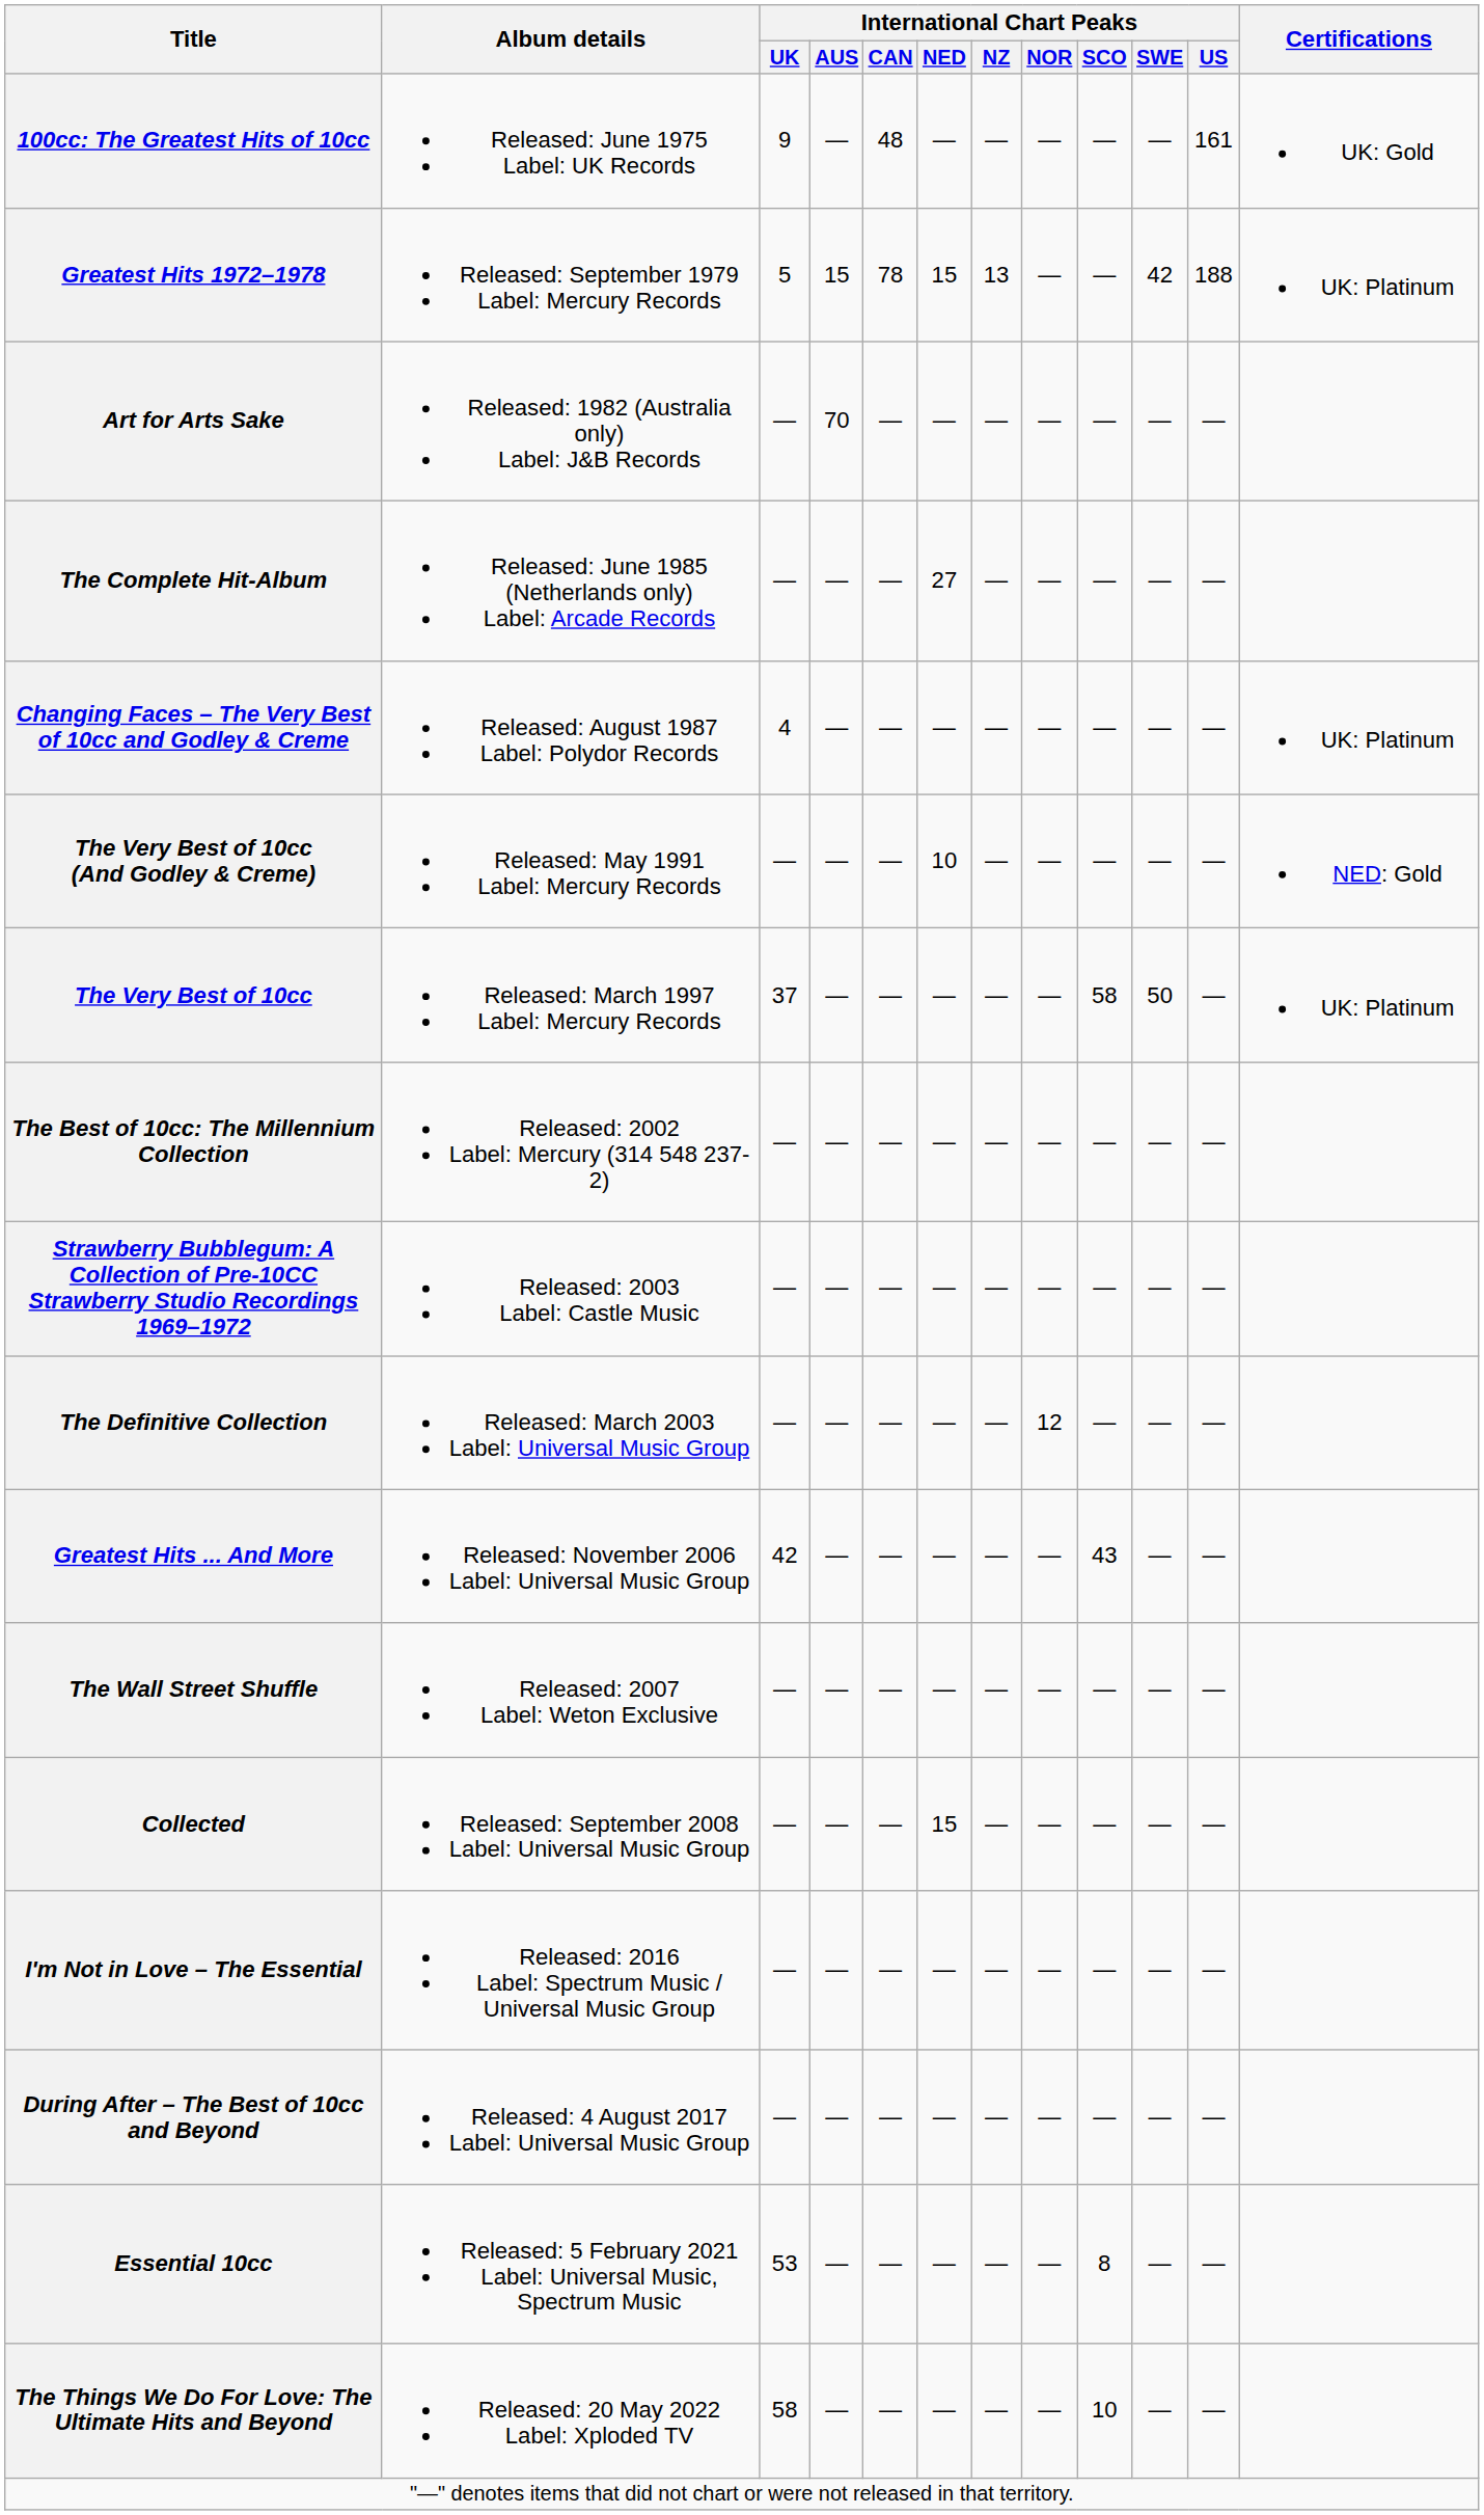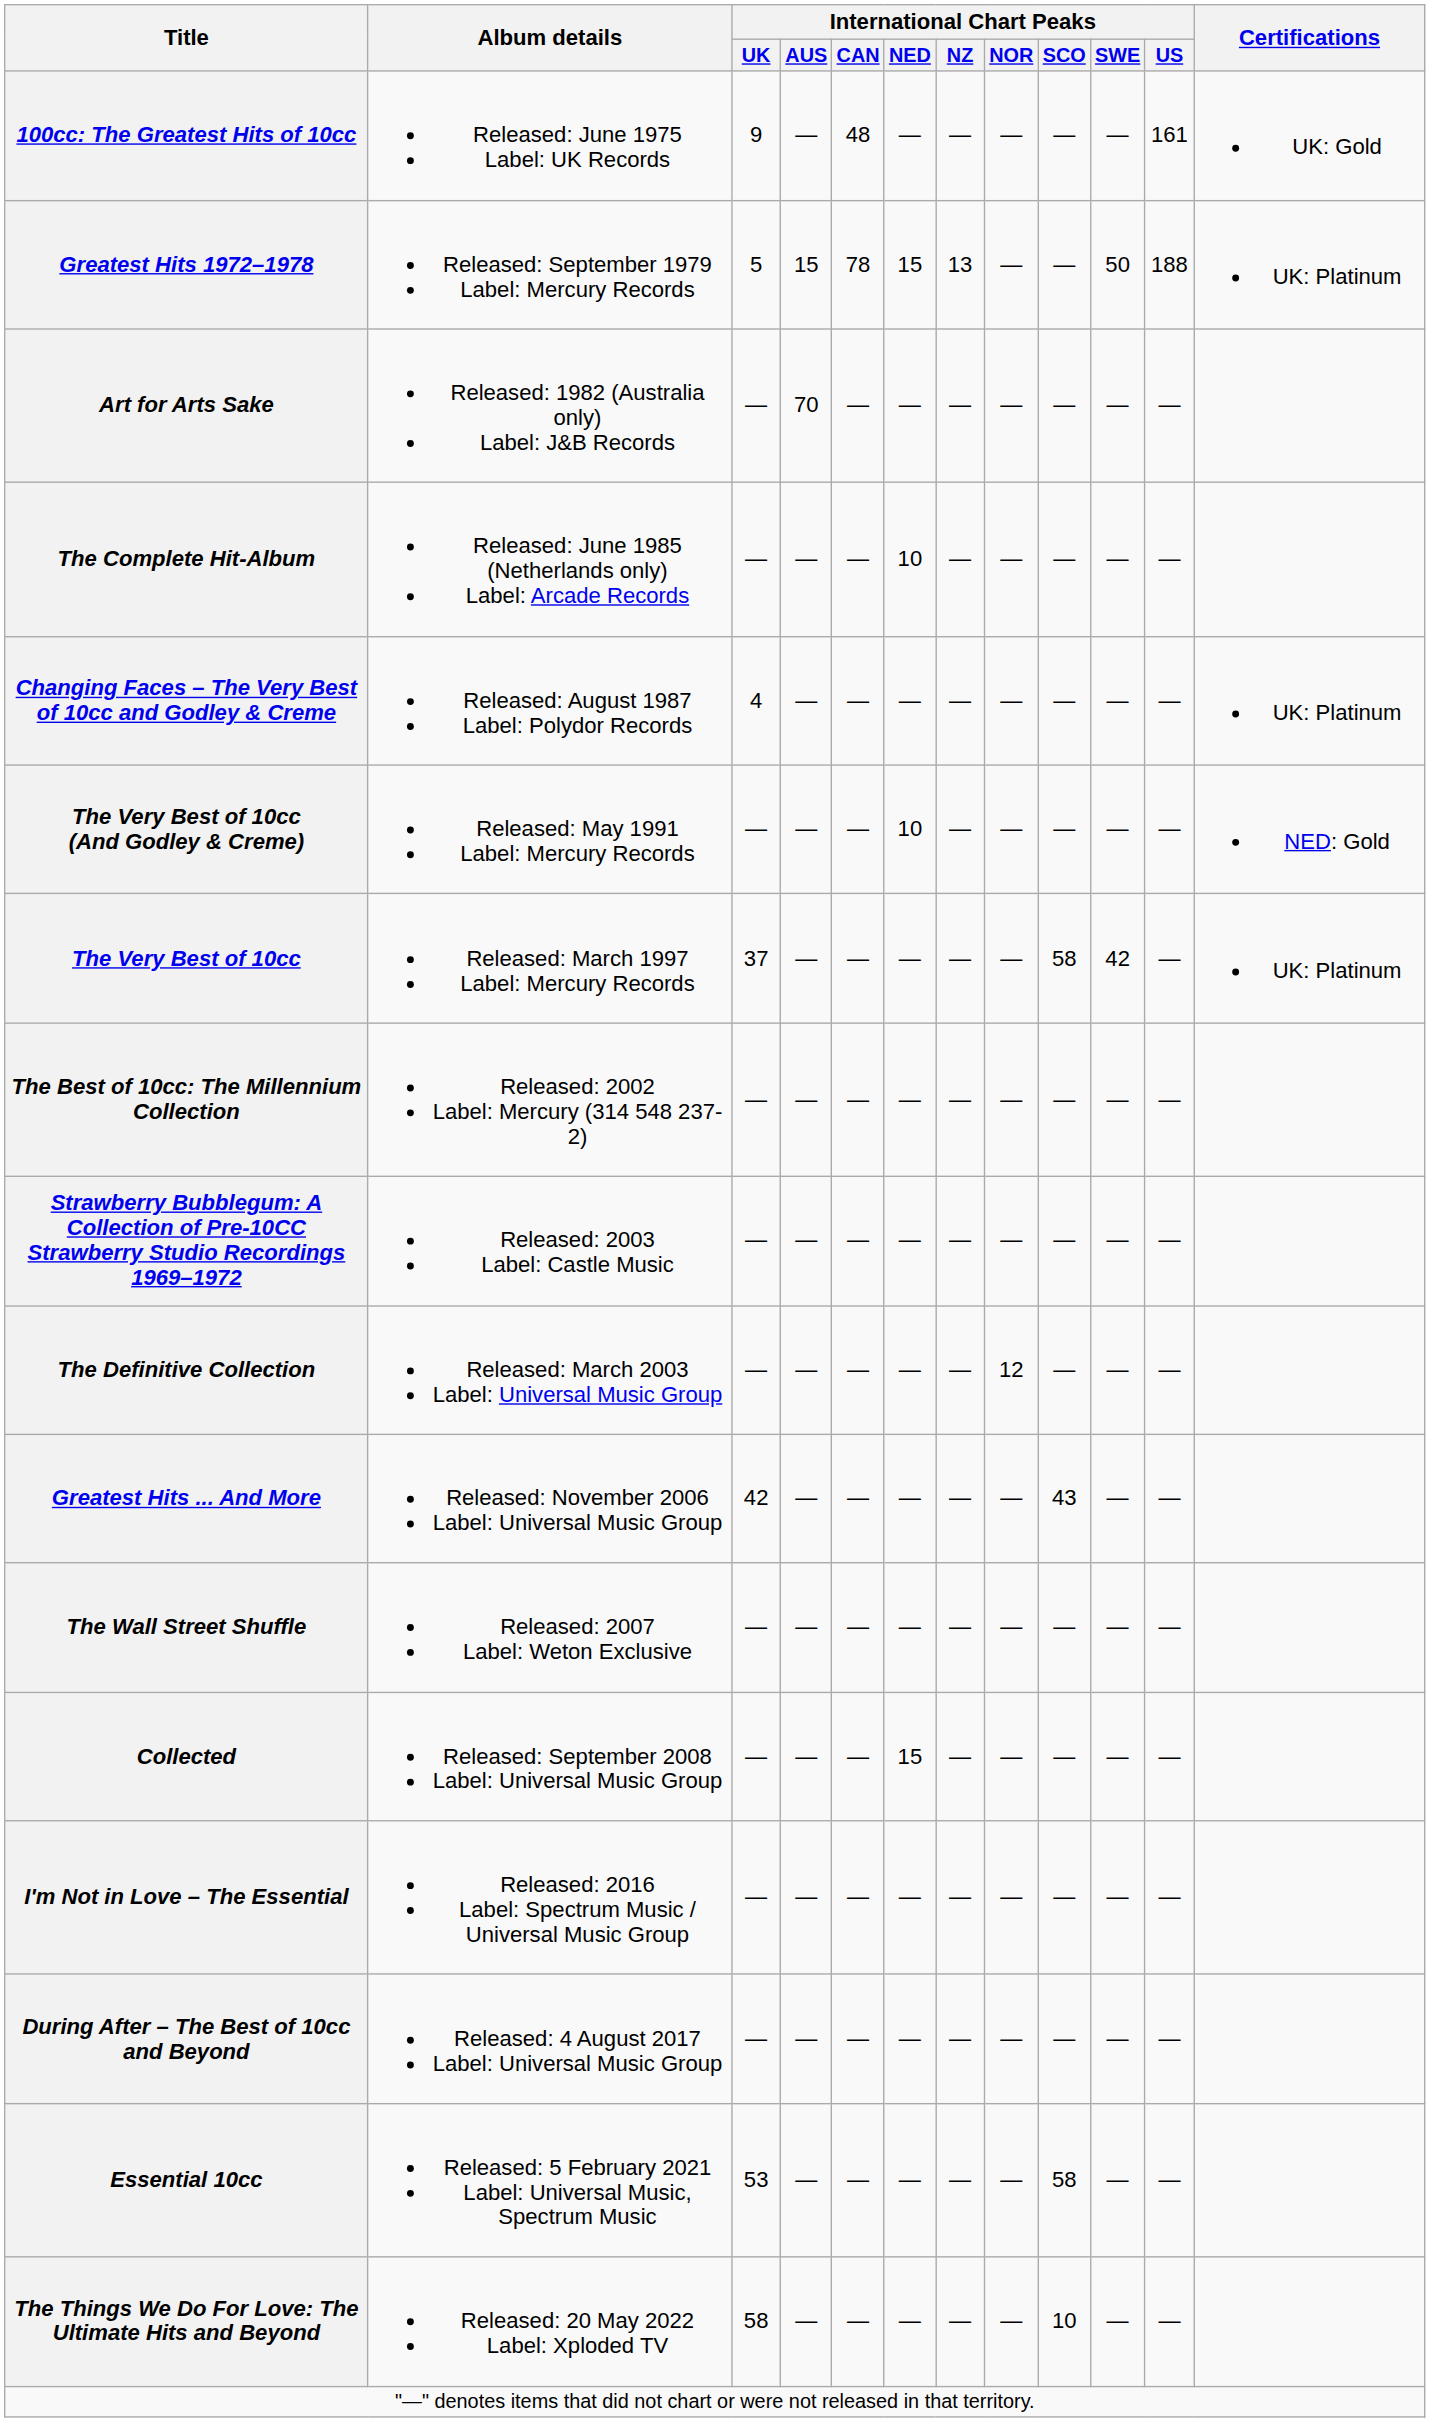Greatest Hits 1972–1978 | International Chart Peaks / SWE: 42 -> 50
The Complete Hit-Album | International Chart Peaks / NED: 27 -> 10
The Very Best of 10cc | International Chart Peaks / SWE: 50 -> 42
Essential 10cc | International Chart Peaks / SCO: 8 -> 58
